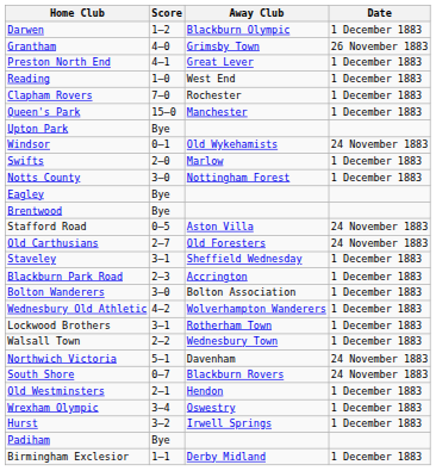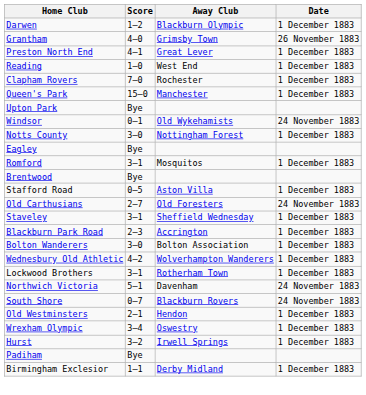- row: Swifts | 2–0 | Marlow | 1 December 1883
+ row: Romford | 3–1 | Mosquitos | 1 December 1883
Stafford Road | Date: 24 November 1883 -> 1 December 1883
- row: Walsall Town | 2–2 | Wednesbury Town | 1 December 1883
